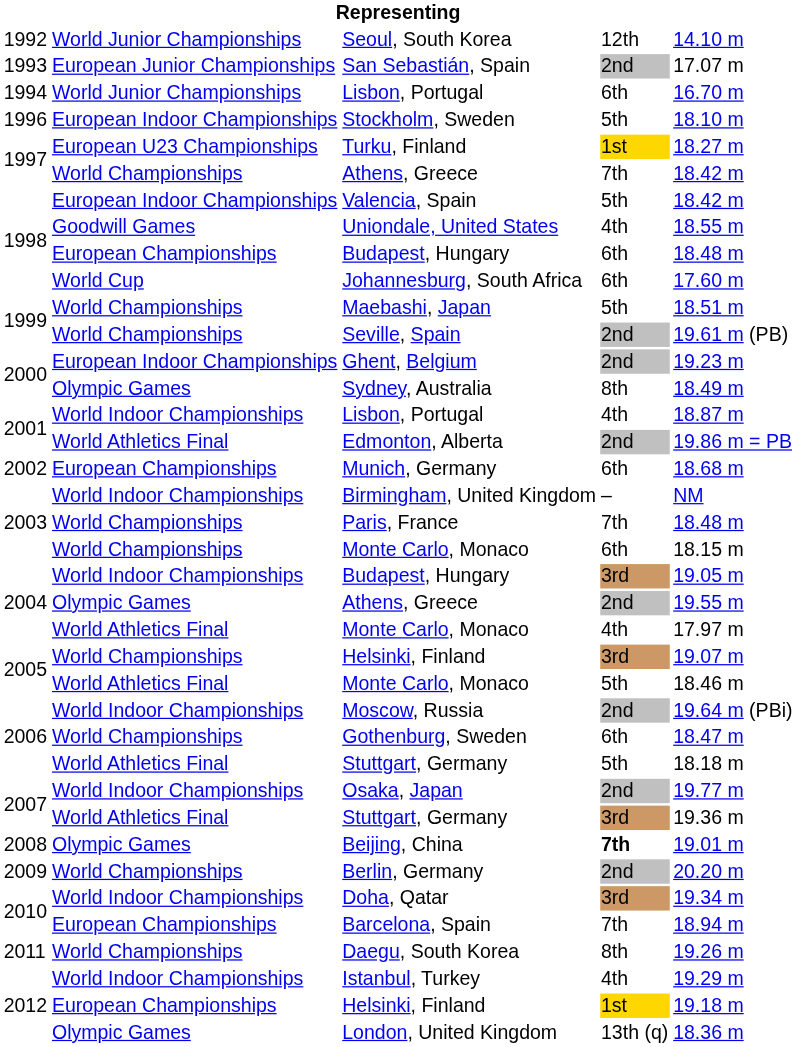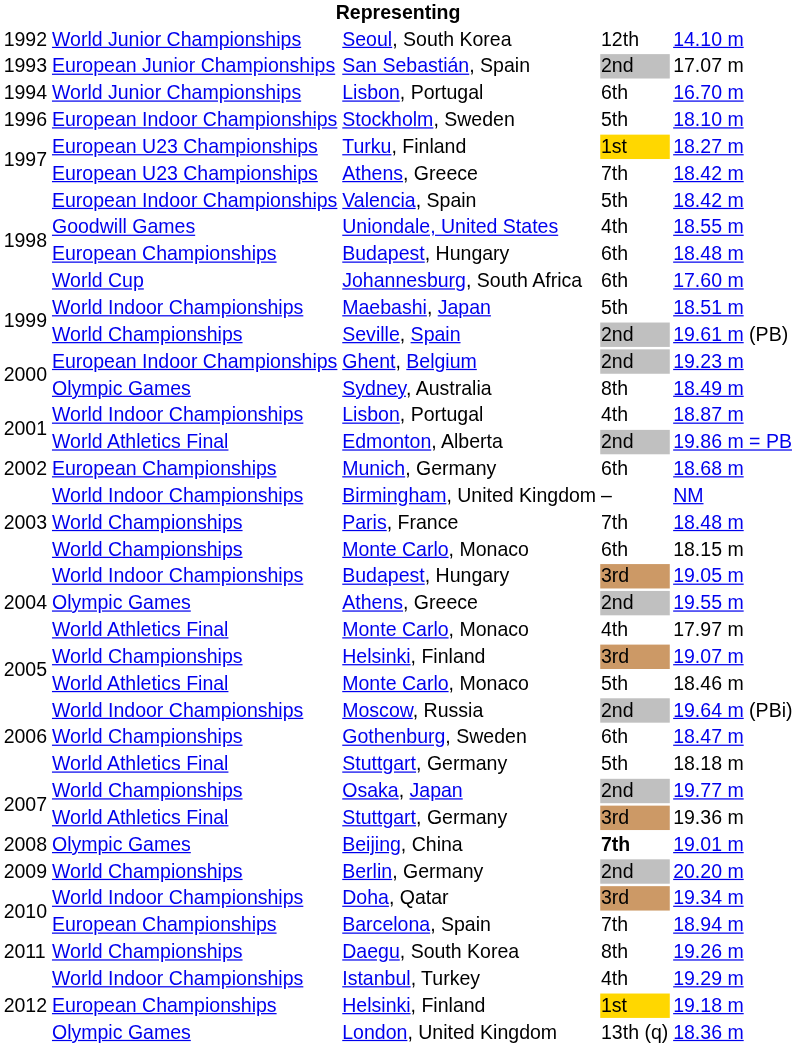1997 / Athens, Greece | column 2: World Championships -> European U23 Championships
Maebashi, Japan | column 2: World Championships -> World Indoor Championships
Osaka, Japan | column 2: World Indoor Championships -> World Championships
